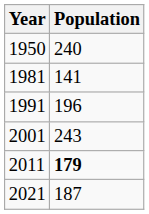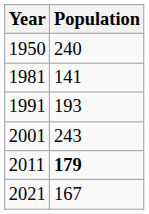1991 | Population: 196 -> 193
2021 | Population: 187 -> 167
